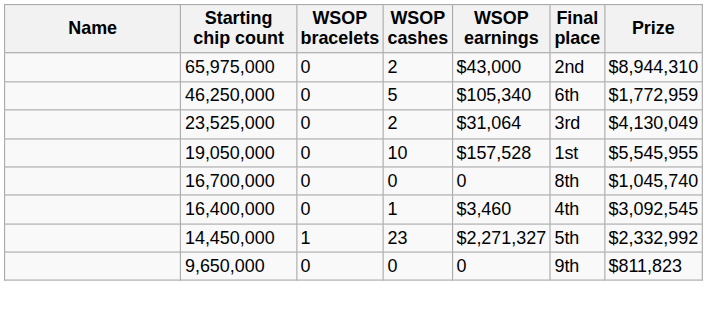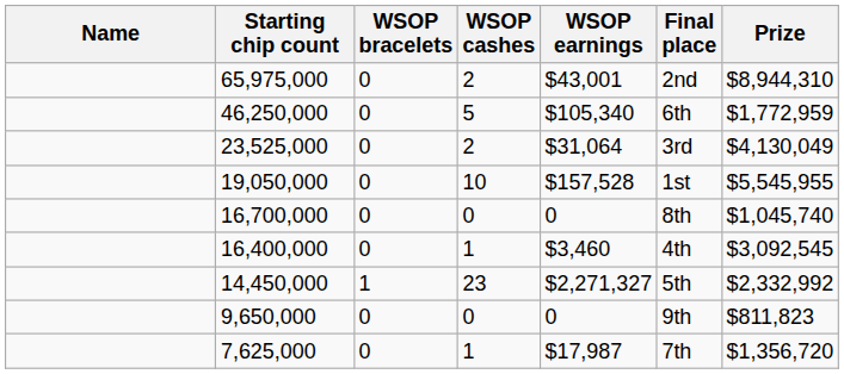65,975,000 | WSOP earnings: $43,000 -> $43,001
+ row: 7,625,000 | 0 | 1 | $17,987 | 7th | $1,356,720
